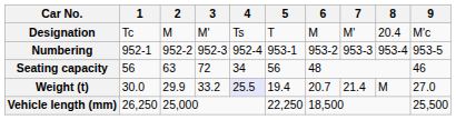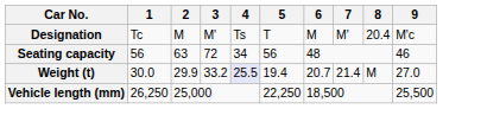- row: Numbering | 952-1 | 952-2 | 952-3 | 952-4 | 953-1 | 953-2 | 953-3 | 953-4 | 953-5
